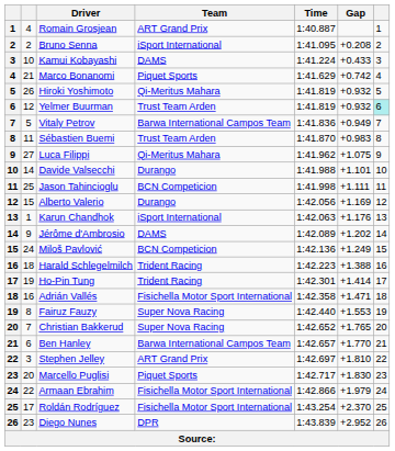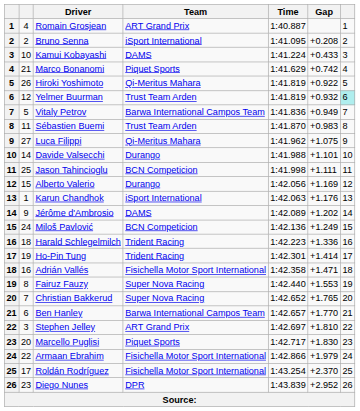Hiroki Yoshimoto | Gap: +0.932 -> +0.922
Harald Schlegelmilch | Gap: +1.388 -> +1.336
